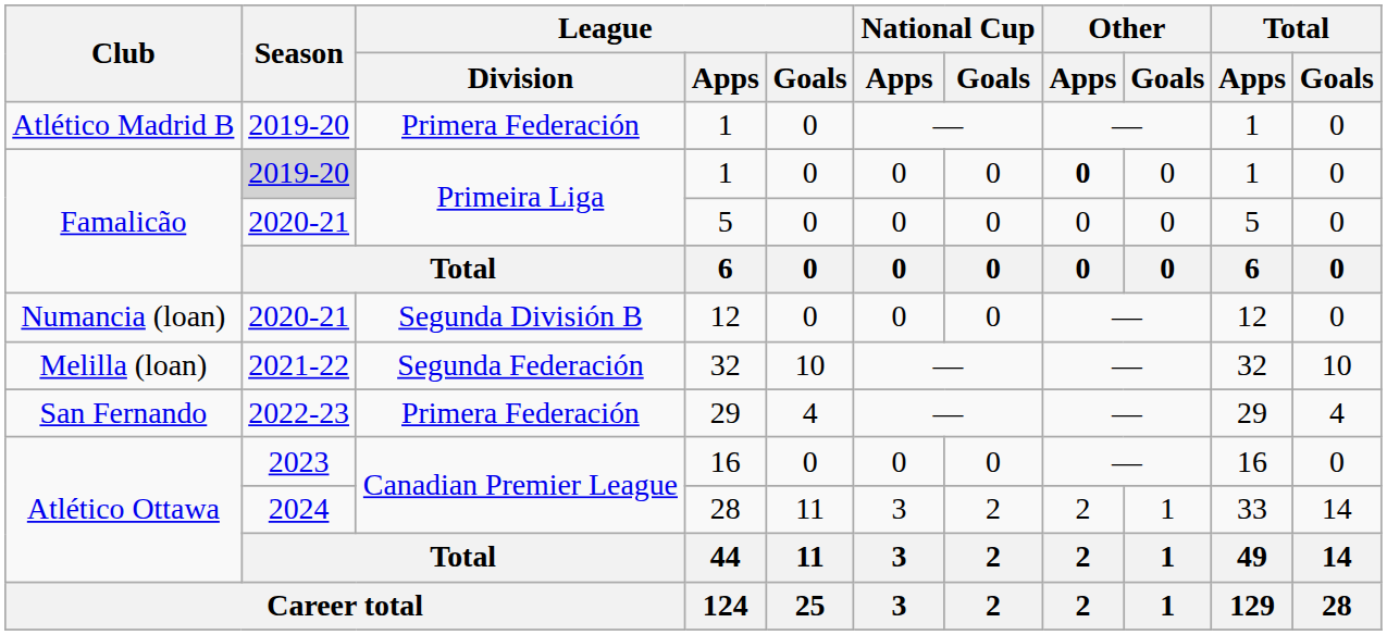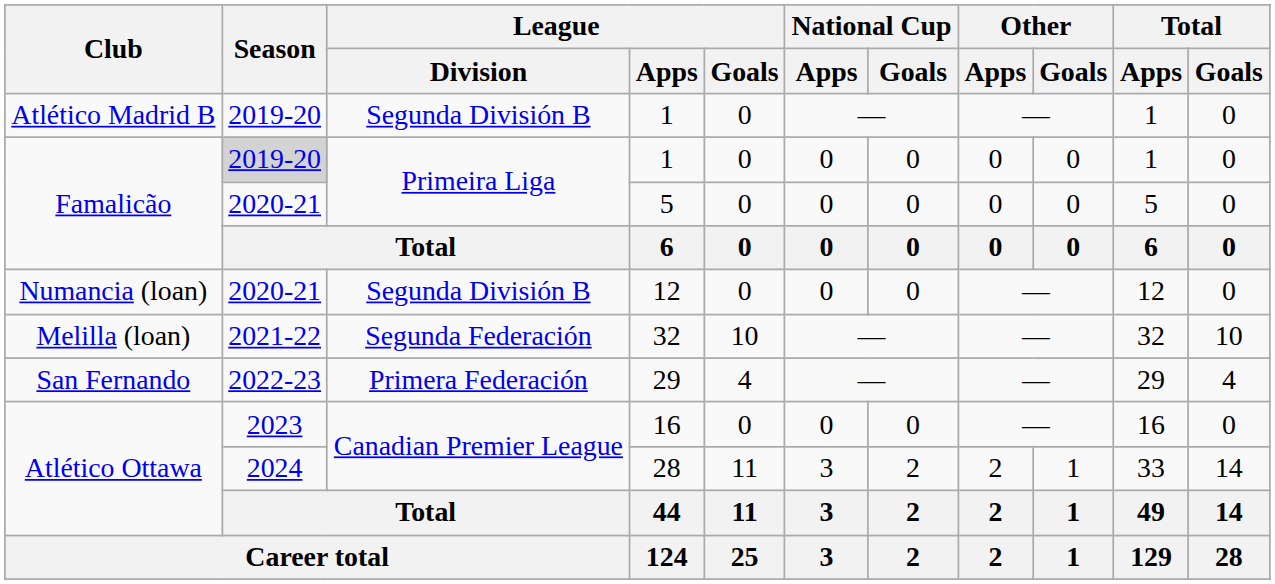Atlético Madrid B / 1 | League / Division: Primera Federación -> Segunda División B
Famalicão / 1 | Other / Apps: bold -> normal
